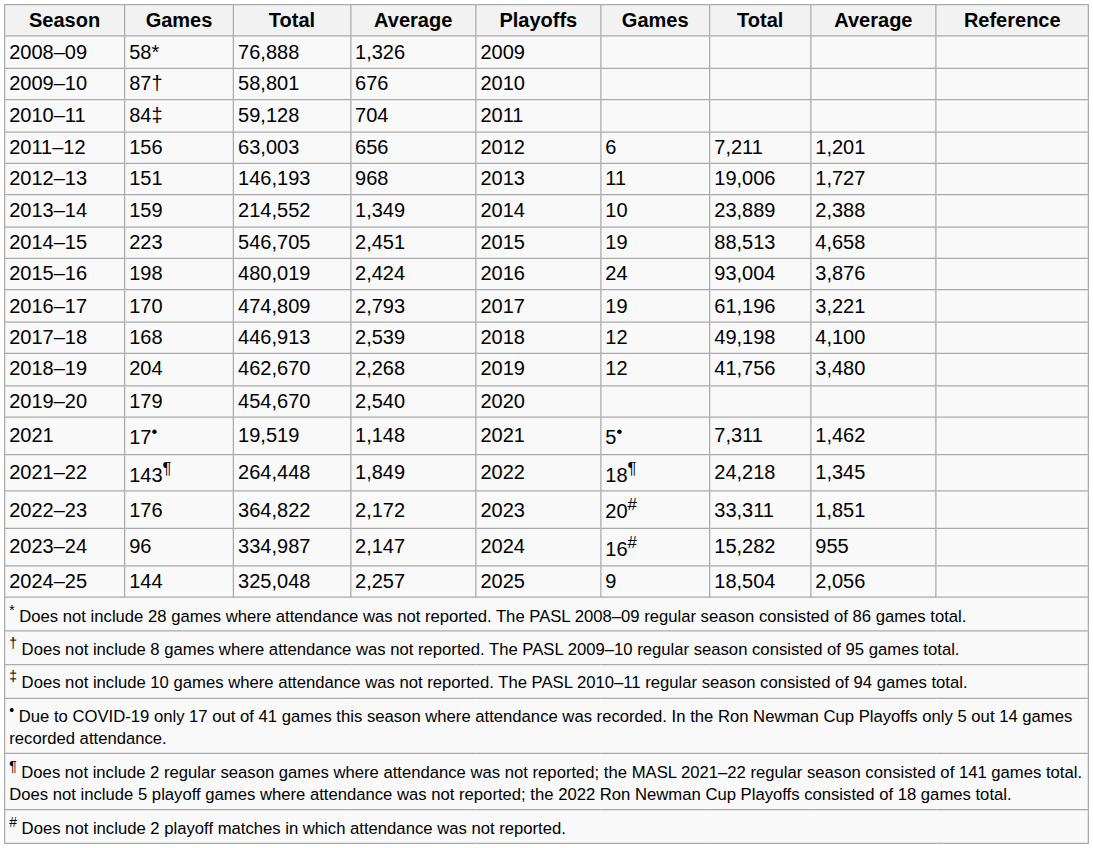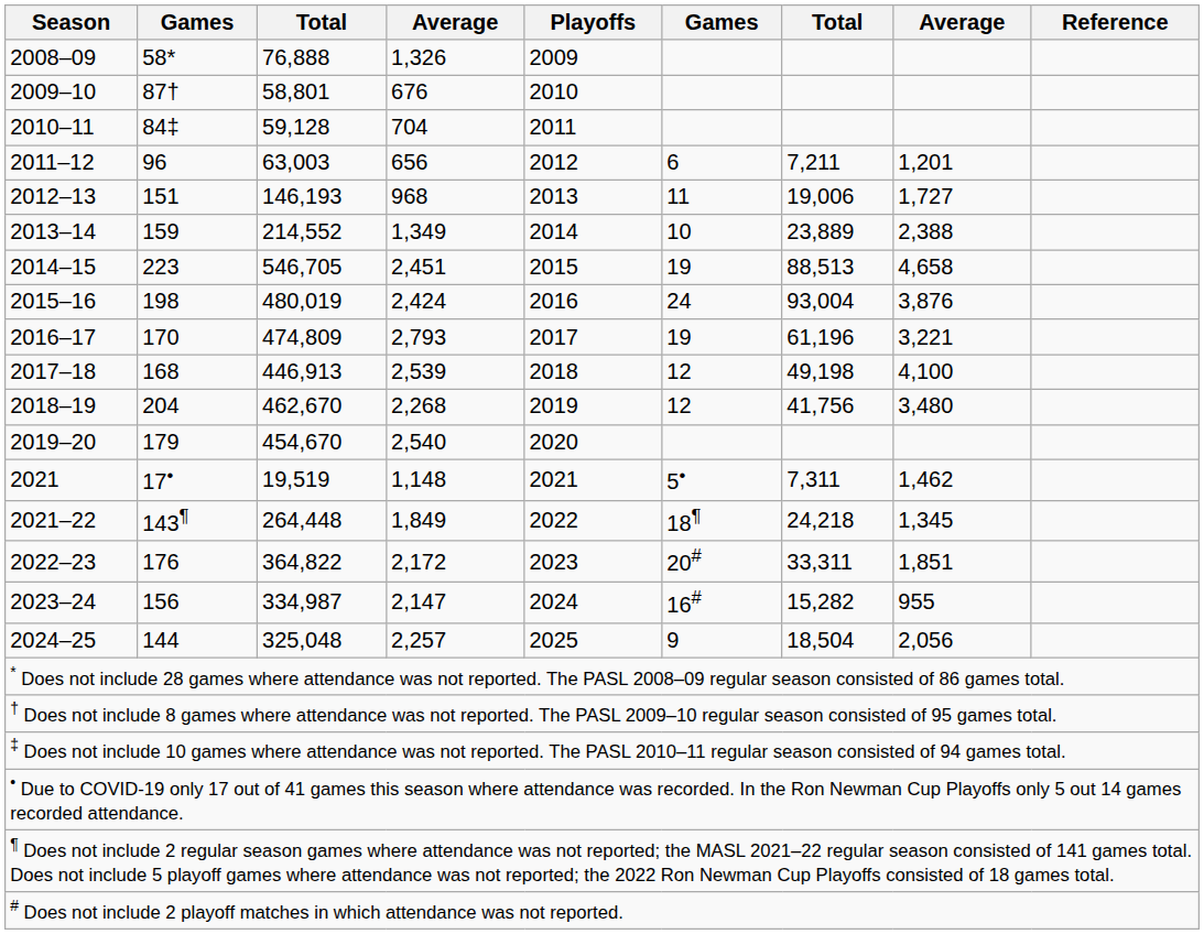2011–12 | column 2: 156 -> 96
2023–24 | column 2: 96 -> 156
